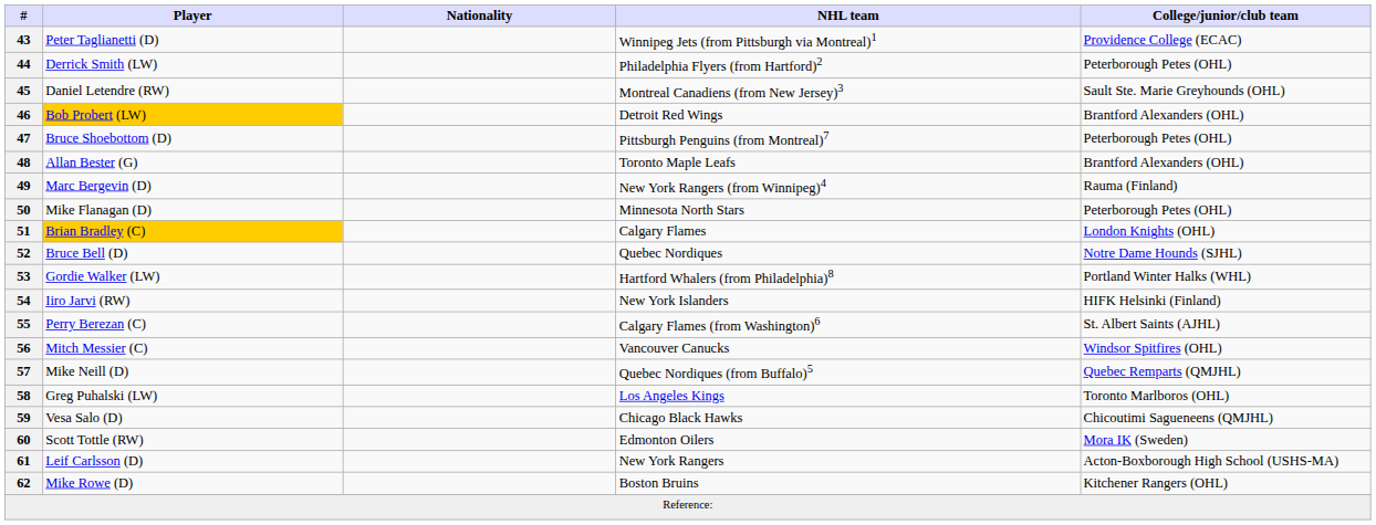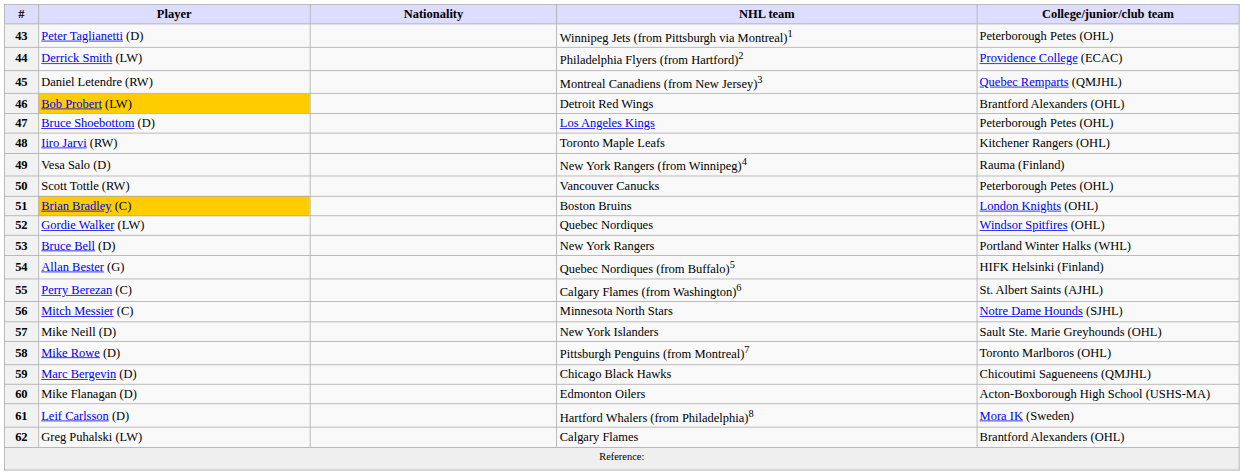43 | College/junior/club team: Providence College (ECAC) -> Peterborough Petes (OHL)
44 | College/junior/club team: Peterborough Petes (OHL) -> Providence College (ECAC)
45 | College/junior/club team: Sault Ste. Marie Greyhounds (OHL) -> Quebec Remparts (QMJHL)
47 | NHL team: Pittsburgh Penguins (from Montreal)7 -> Los Angeles Kings
48 | Player: Allan Bester (G) -> Iiro Jarvi (RW)
48 | College/junior/club team: Brantford Alexanders (OHL) -> Kitchener Rangers (OHL)
49 | Player: Marc Bergevin (D) -> Vesa Salo (D)
50 | Player: Mike Flanagan (D) -> Scott Tottle (RW)
50 | NHL team: Minnesota North Stars -> Vancouver Canucks
51 | NHL team: Calgary Flames -> Boston Bruins
52 | Player: Bruce Bell (D) -> Gordie Walker (LW)
52 | College/junior/club team: Notre Dame Hounds (SJHL) -> Windsor Spitfires (OHL)
53 | Player: Gordie Walker (LW) -> Bruce Bell (D)
53 | NHL team: Hartford Whalers (from Philadelphia)8 -> New York Rangers
54 | Player: Iiro Jarvi (RW) -> Allan Bester (G)
54 | NHL team: New York Islanders -> Quebec Nordiques (from Buffalo)5
56 | NHL team: Vancouver Canucks -> Minnesota North Stars
56 | College/junior/club team: Windsor Spitfires (OHL) -> Notre Dame Hounds (SJHL)
57 | NHL team: Quebec Nordiques (from Buffalo)5 -> New York Islanders
57 | College/junior/club team: Quebec Remparts (QMJHL) -> Sault Ste. Marie Greyhounds (OHL)
58 | Player: Greg Puhalski (LW) -> Mike Rowe (D)
58 | NHL team: Los Angeles Kings -> Pittsburgh Penguins (from Montreal)7
59 | Player: Vesa Salo (D) -> Marc Bergevin (D)
60 | Player: Scott Tottle (RW) -> Mike Flanagan (D)
60 | College/junior/club team: Mora IK (Sweden) -> Acton-Boxborough High School (USHS-MA)
61 | NHL team: New York Rangers -> Hartford Whalers (from Philadelphia)8
61 | College/junior/club team: Acton-Boxborough High School (USHS-MA) -> Mora IK (Sweden)
62 | Player: Mike Rowe (D) -> Greg Puhalski (LW)
62 | NHL team: Boston Bruins -> Calgary Flames
62 | College/junior/club team: Kitchener Rangers (OHL) -> Brantford Alexanders (OHL)
